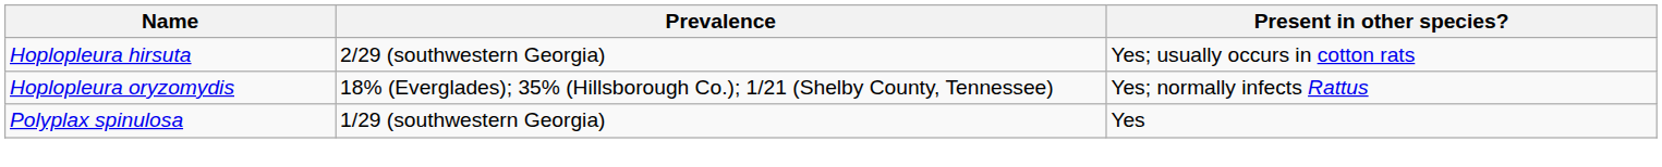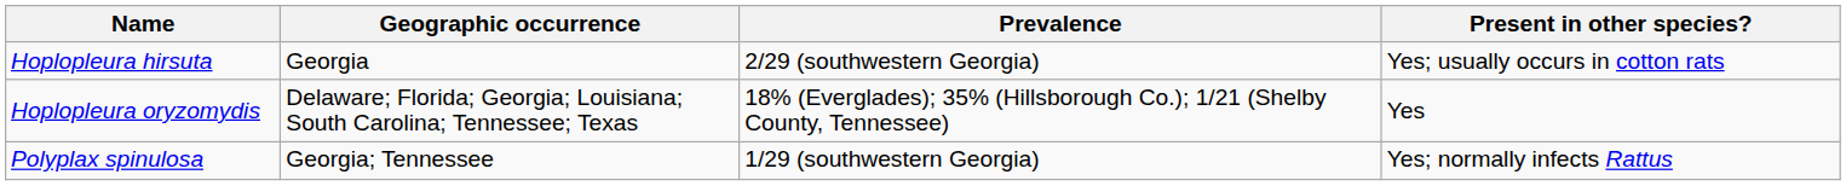+ column: Geographic occurrence | Georgia | Delaware; Florida; Georgia; Louisiana; South Carolina; Tennessee; Texas | Georgia; Tennessee
Hoplopleura oryzomydis | Present in other species?: Yes; normally infects Rattus -> Yes
Polyplax spinulosa | Present in other species?: Yes -> Yes; normally infects Rattus
